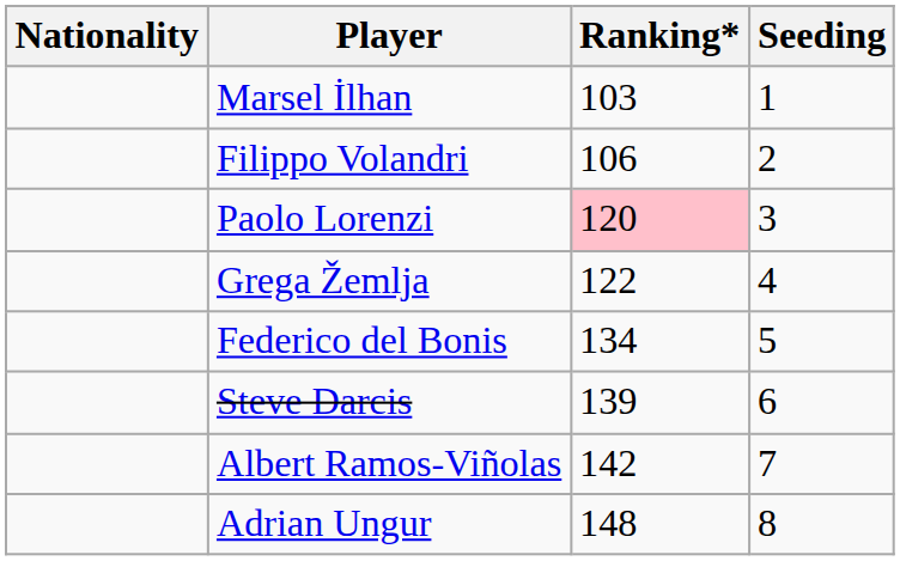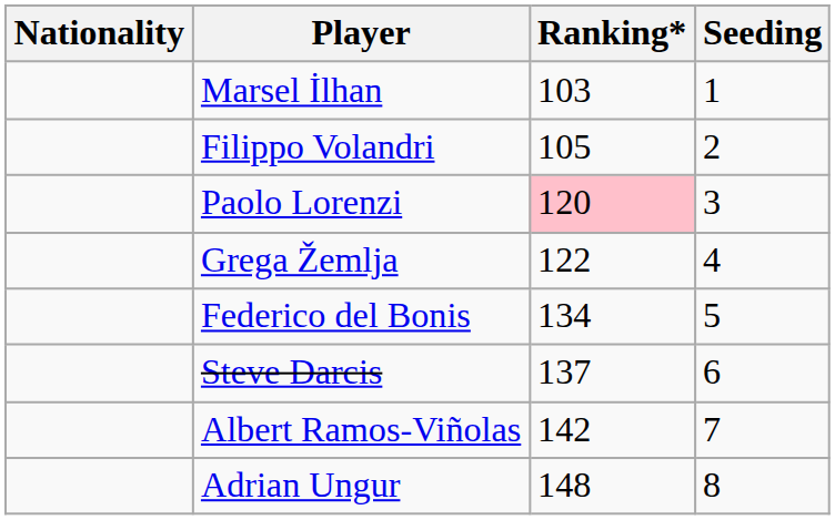Filippo Volandri | Ranking*: 106 -> 105
Steve Darcis | Ranking*: 139 -> 137
